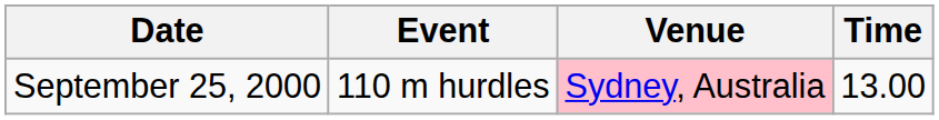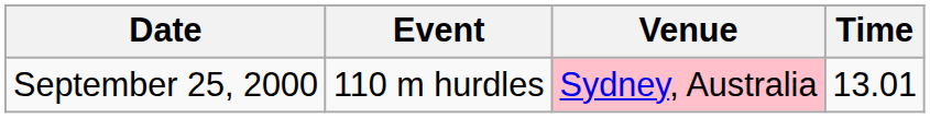September 25, 2000 | Time: 13.00 -> 13.01
